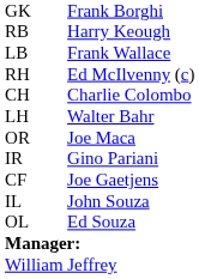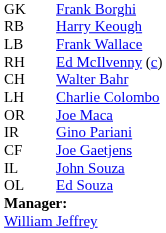CH | column 3: Charlie Colombo -> Walter Bahr
LH | column 3: Walter Bahr -> Charlie Colombo
